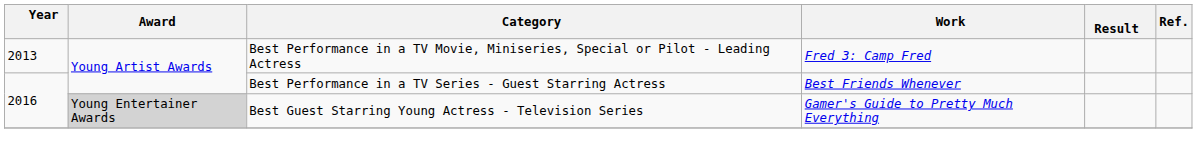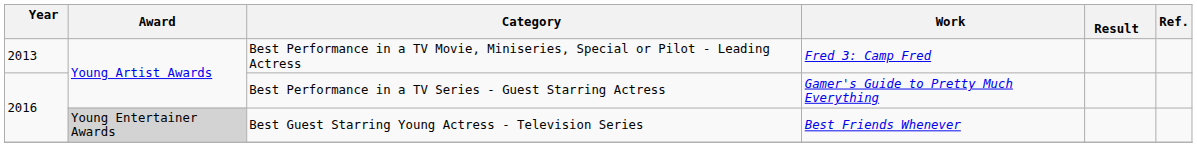Best Performance in a TV Series - Guest Starring Actress | Work: Best Friends Whenever -> Gamer's Guide to Pretty Much Everything
Best Guest Starring Young Actress - Television Series | Work: Gamer's Guide to Pretty Much Everything -> Best Friends Whenever
